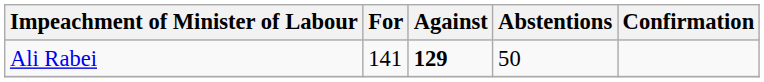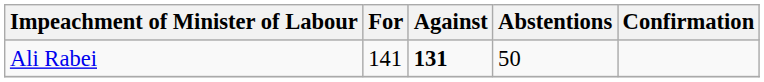Ali Rabei | Against: 129 -> 131
